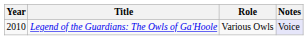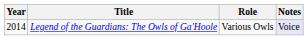Legend of the Guardians: The Owls of Ga'Hoole | Year: 2010 -> 2014
